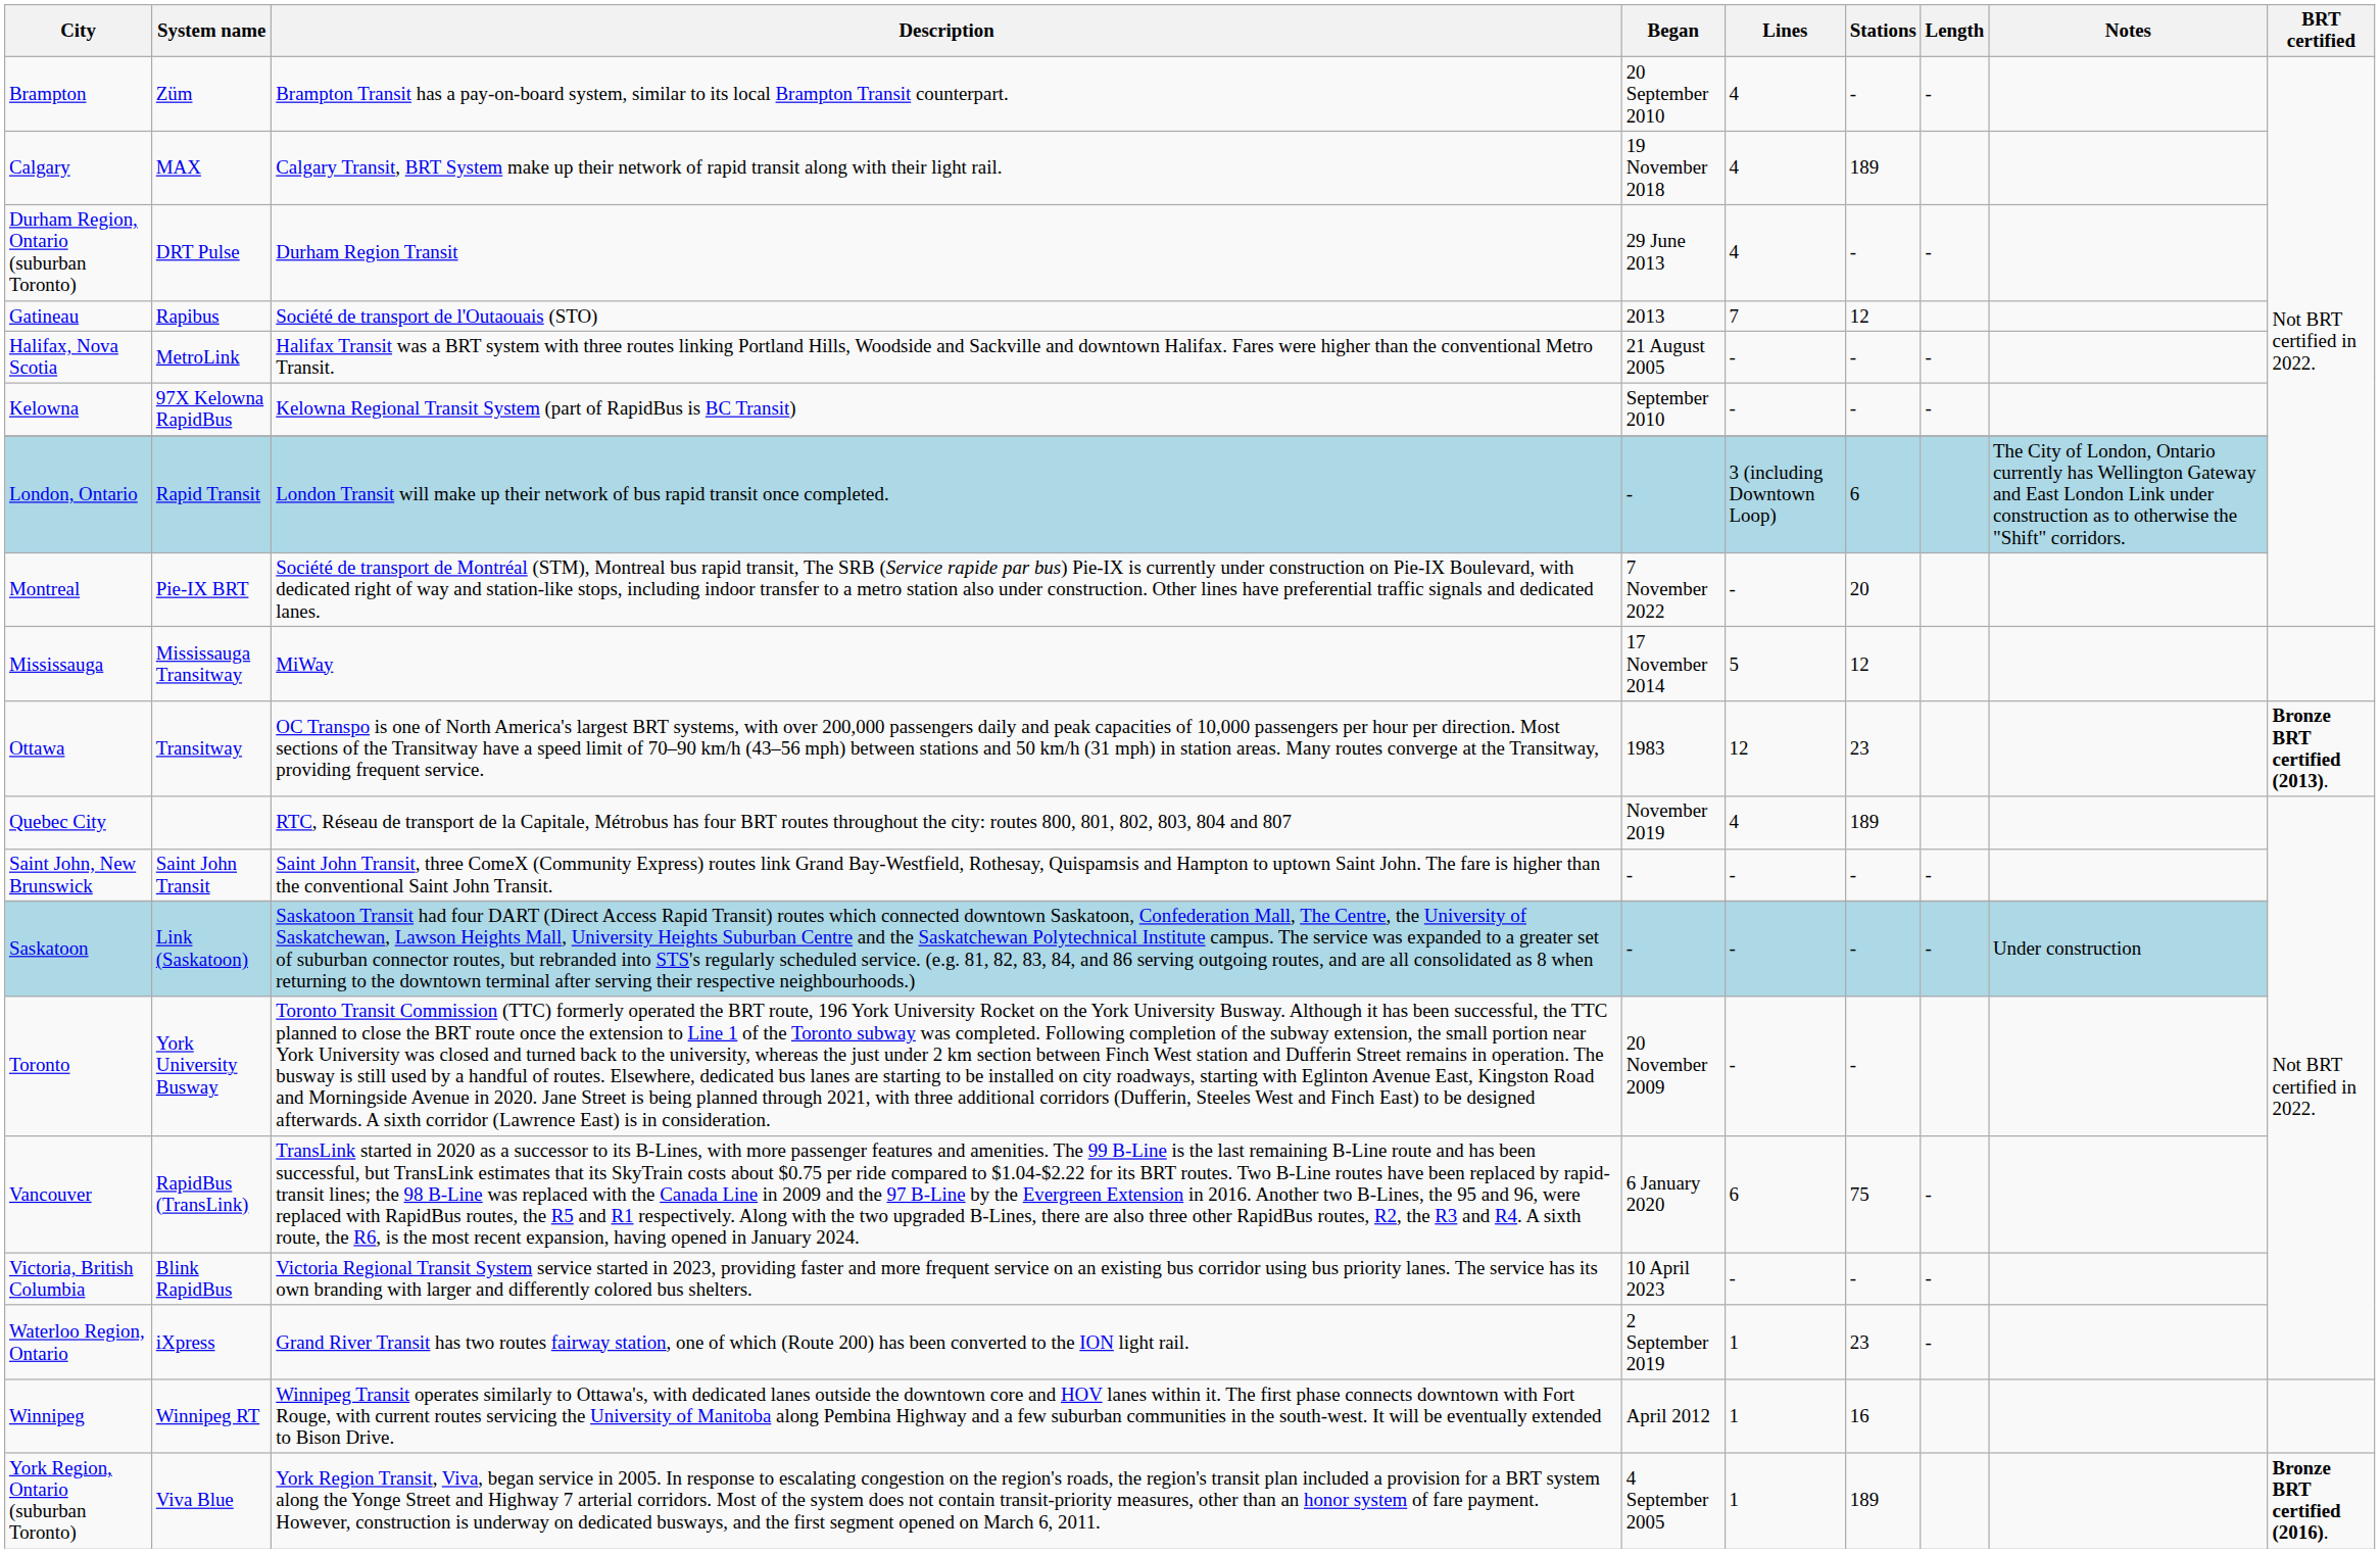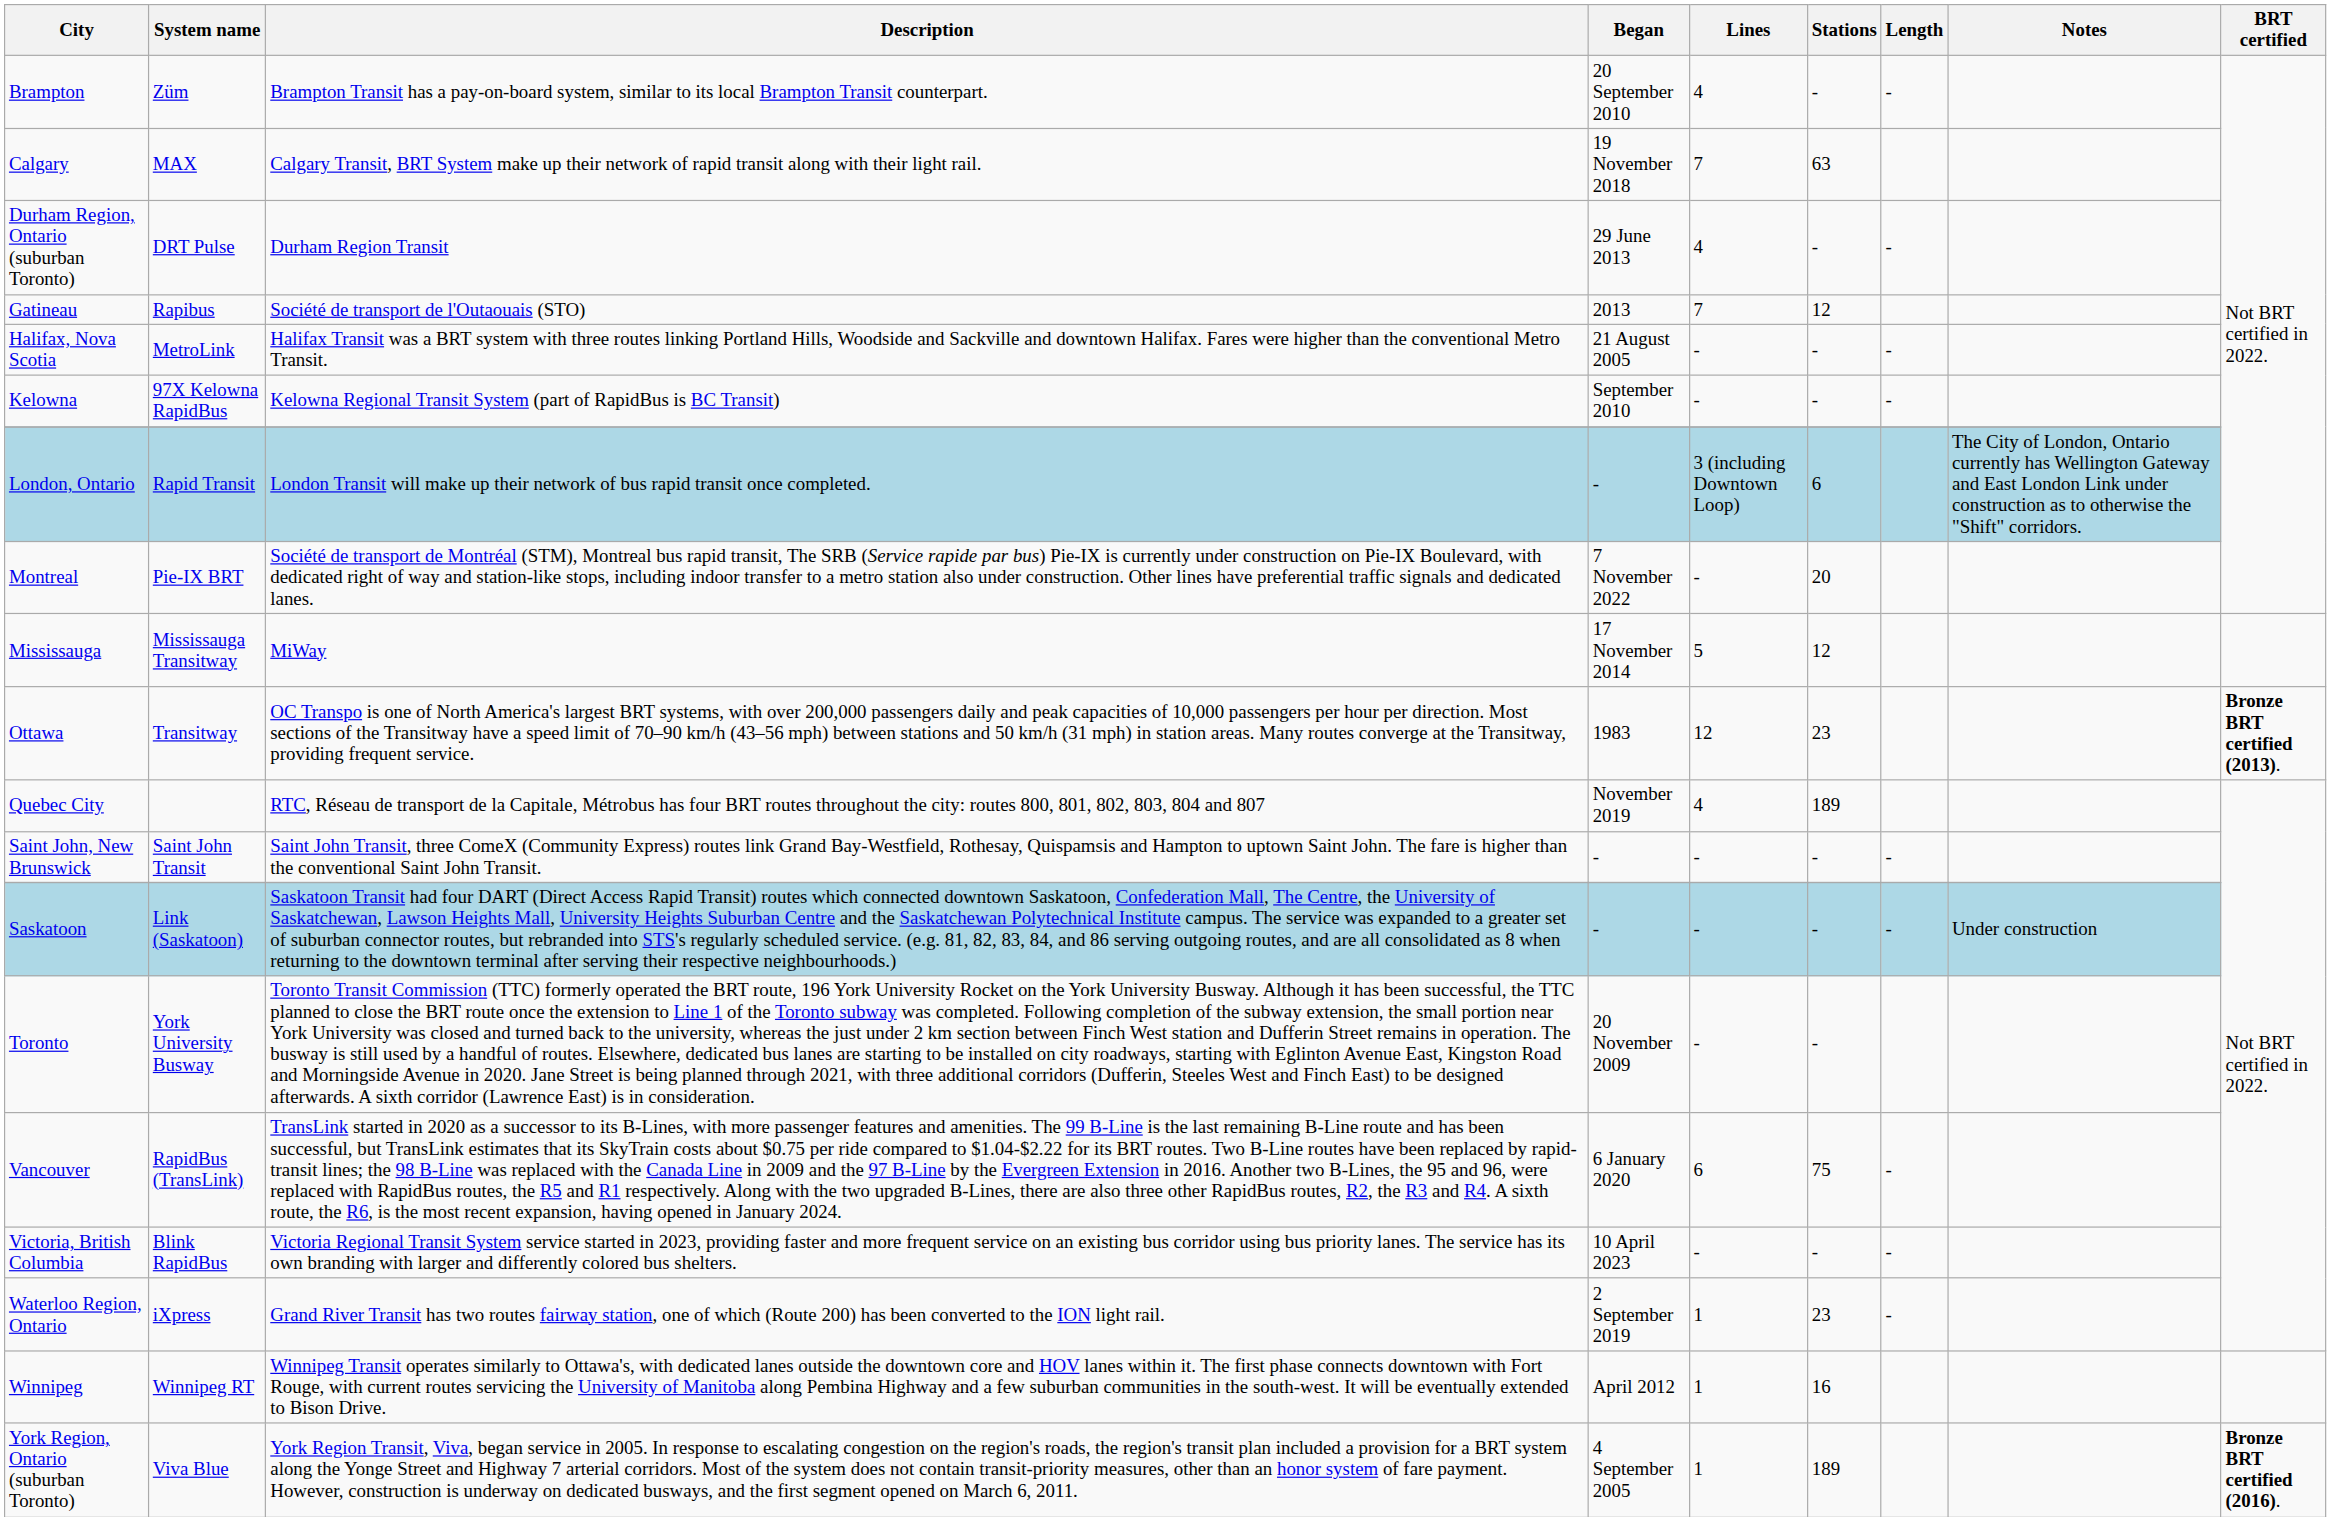Calgary | Lines: 4 -> 7
Calgary | Stations: 189 -> 63
